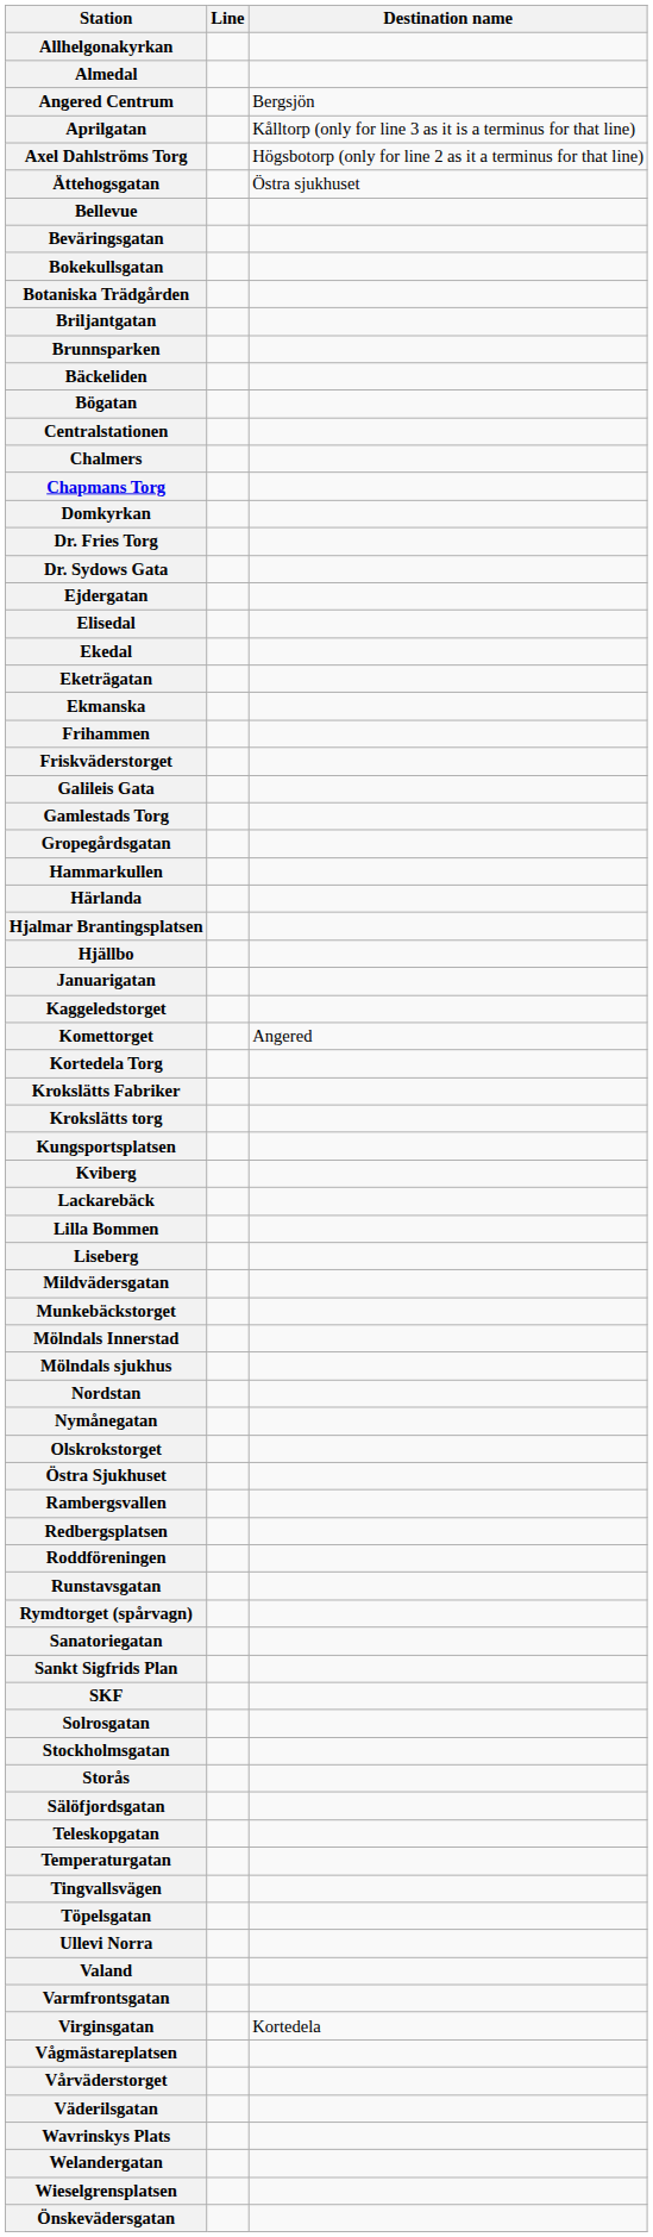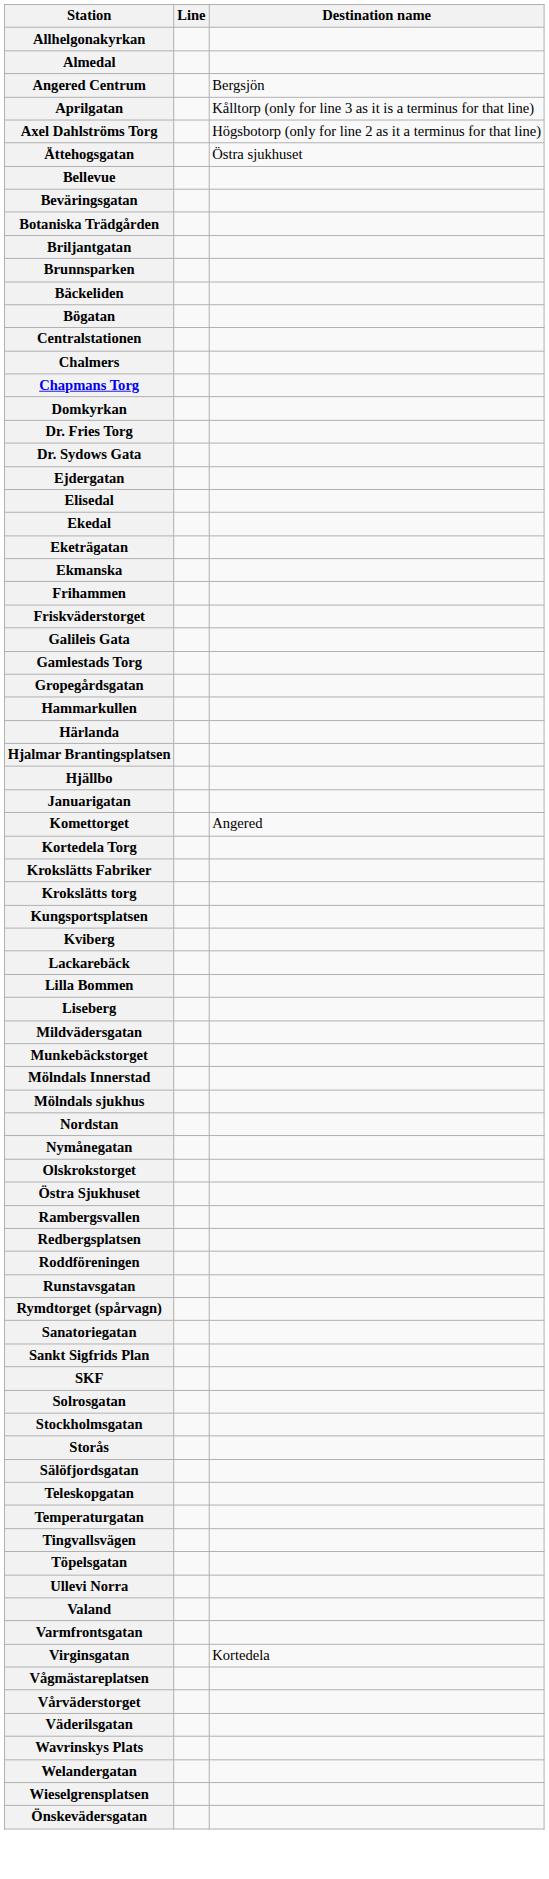- row: Bokekullsgatan
- row: Kaggeledstorget
